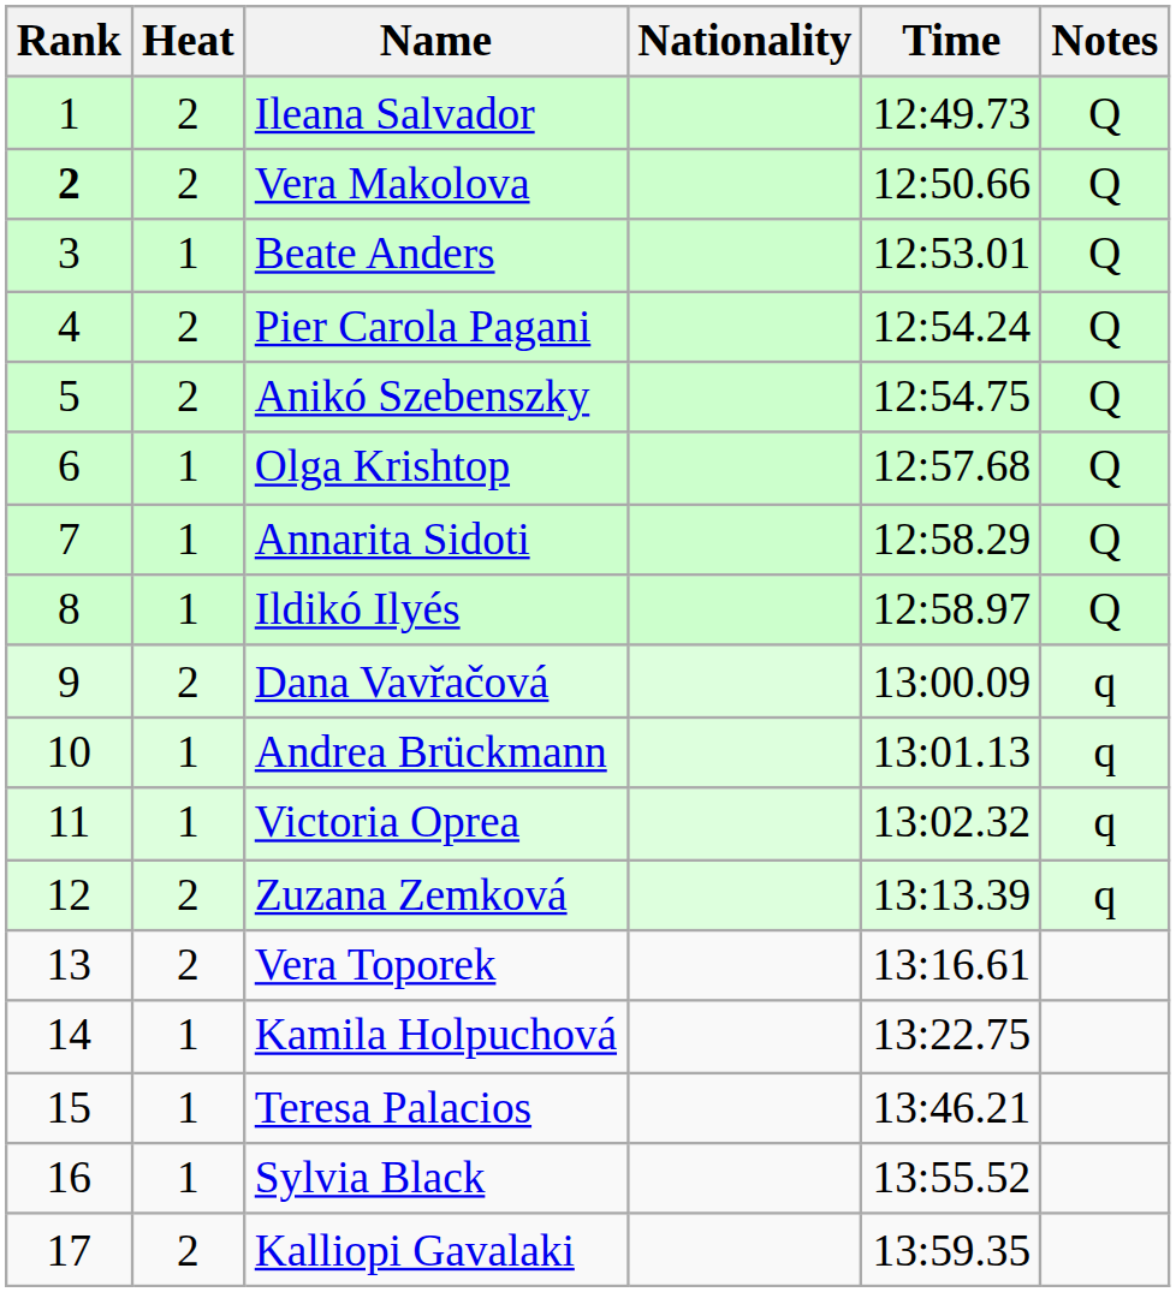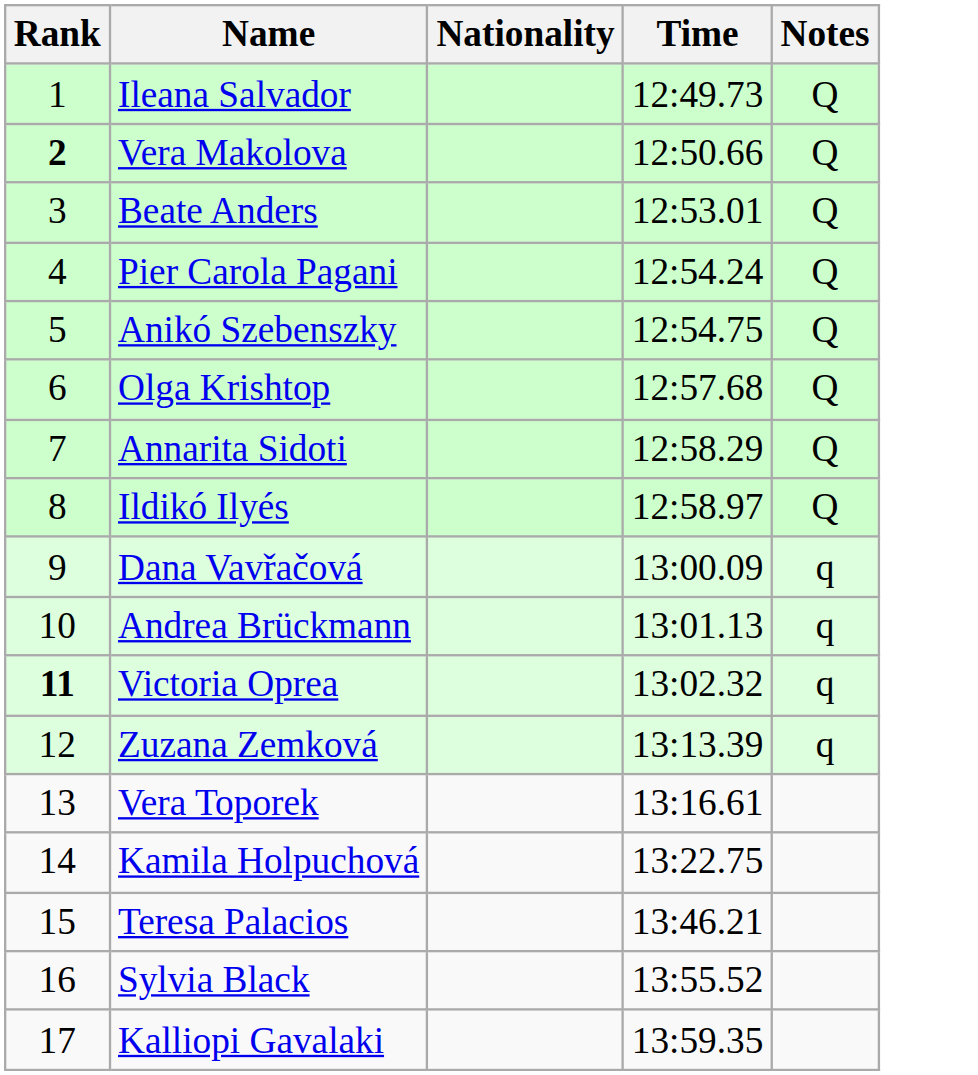- column: Heat | 2 | 2 | 1 | 2 | 2 | 1 | 1 | 1 | 2 | 1 | 1 | 2 | 2 | 1 | 1 | 1 | 2
Victoria Oprea | Rank: normal -> bold
